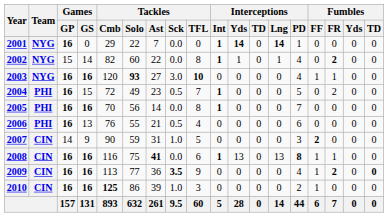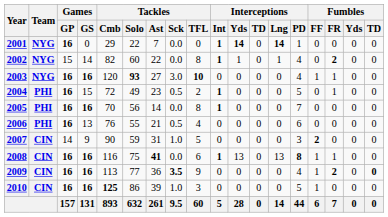2004 | Tackles / TFL: 7 -> 2
2004 | Fumbles / FR: 2 -> 1
2010 | Interceptions / PD: 2 -> 5
